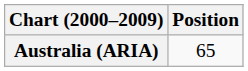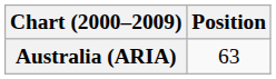Australia (ARIA) | Position: 65 -> 63
